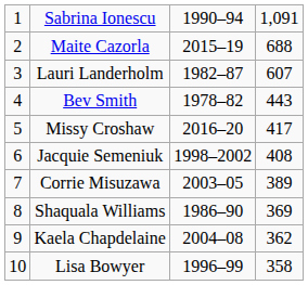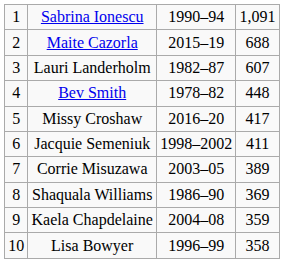Bev Smith | column 4: 443 -> 448
Jacquie Semeniuk | column 4: 408 -> 411
Kaela Chapdelaine | column 4: 362 -> 359
